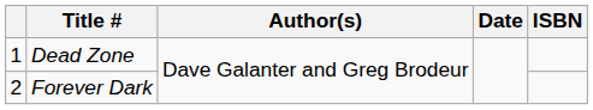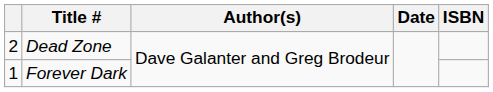Dead Zone | column 1: 1 -> 2
Forever Dark | column 1: 2 -> 1
